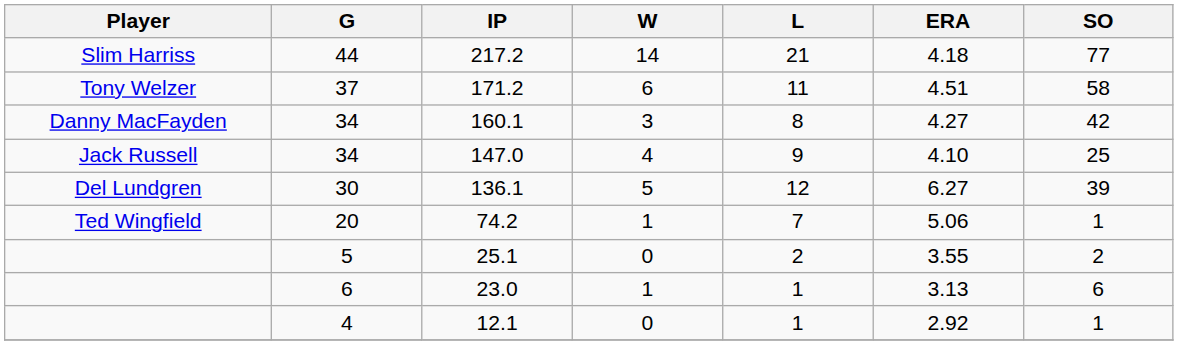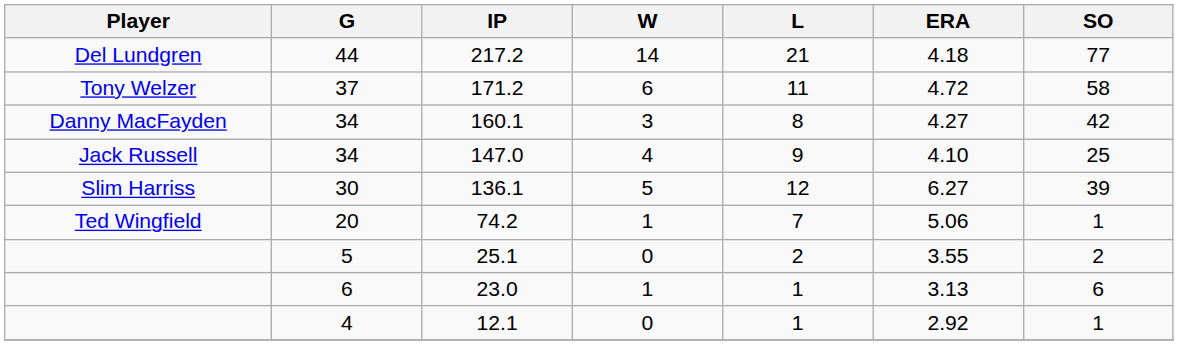217.2 | Player: Slim Harriss -> Del Lundgren
171.2 | ERA: 4.51 -> 4.72
136.1 | Player: Del Lundgren -> Slim Harriss
